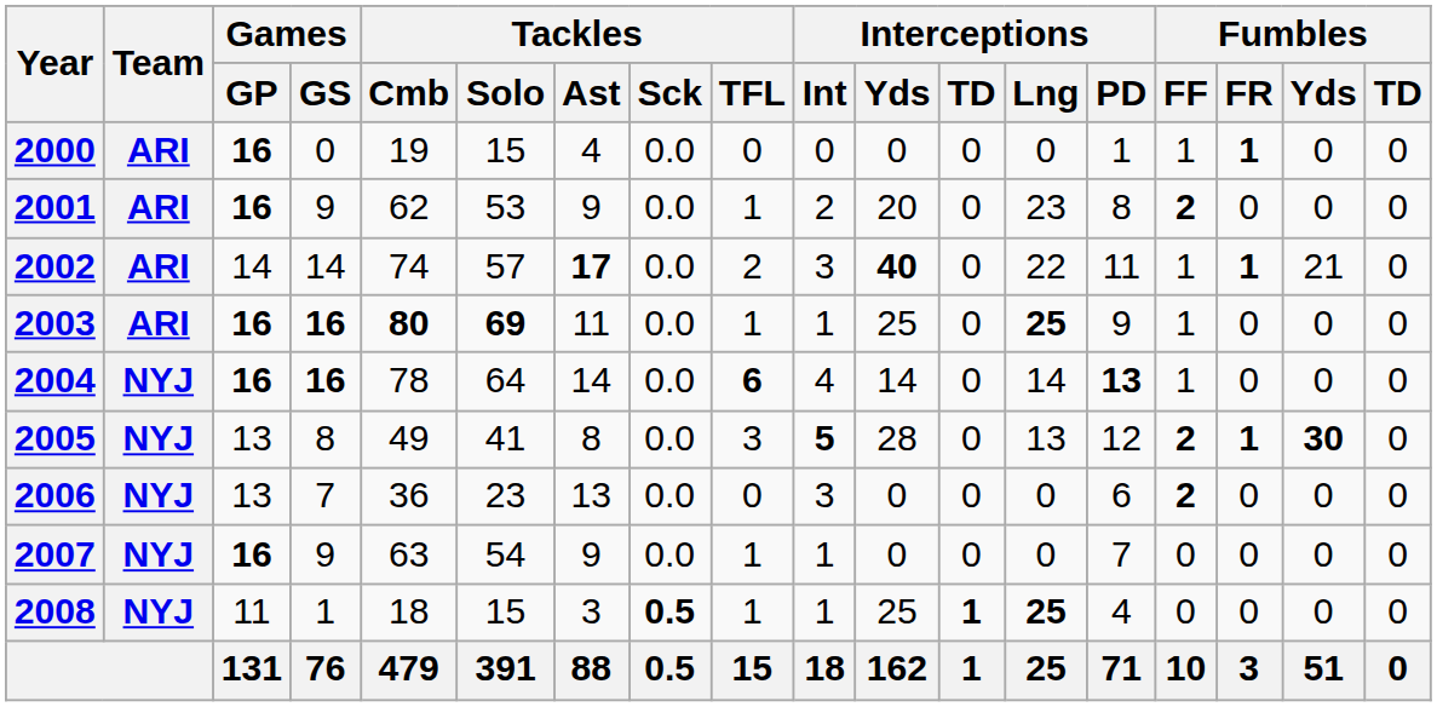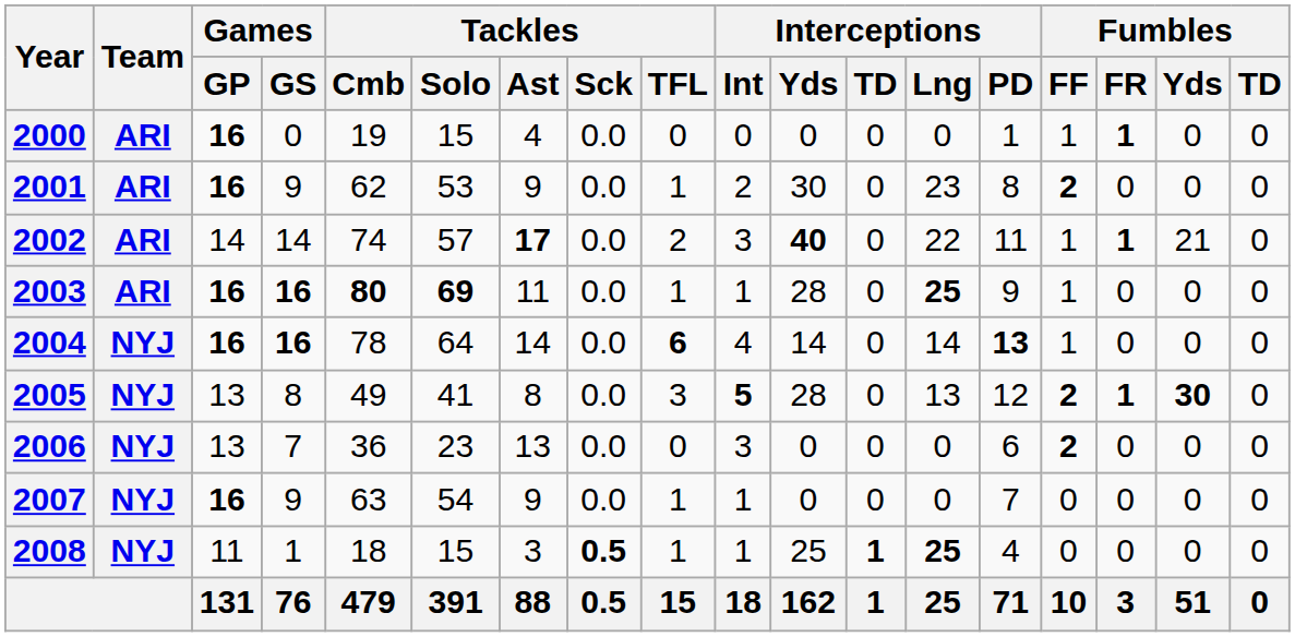2001 | Interceptions / Yds: 20 -> 30
2003 | Interceptions / Yds: 25 -> 28
